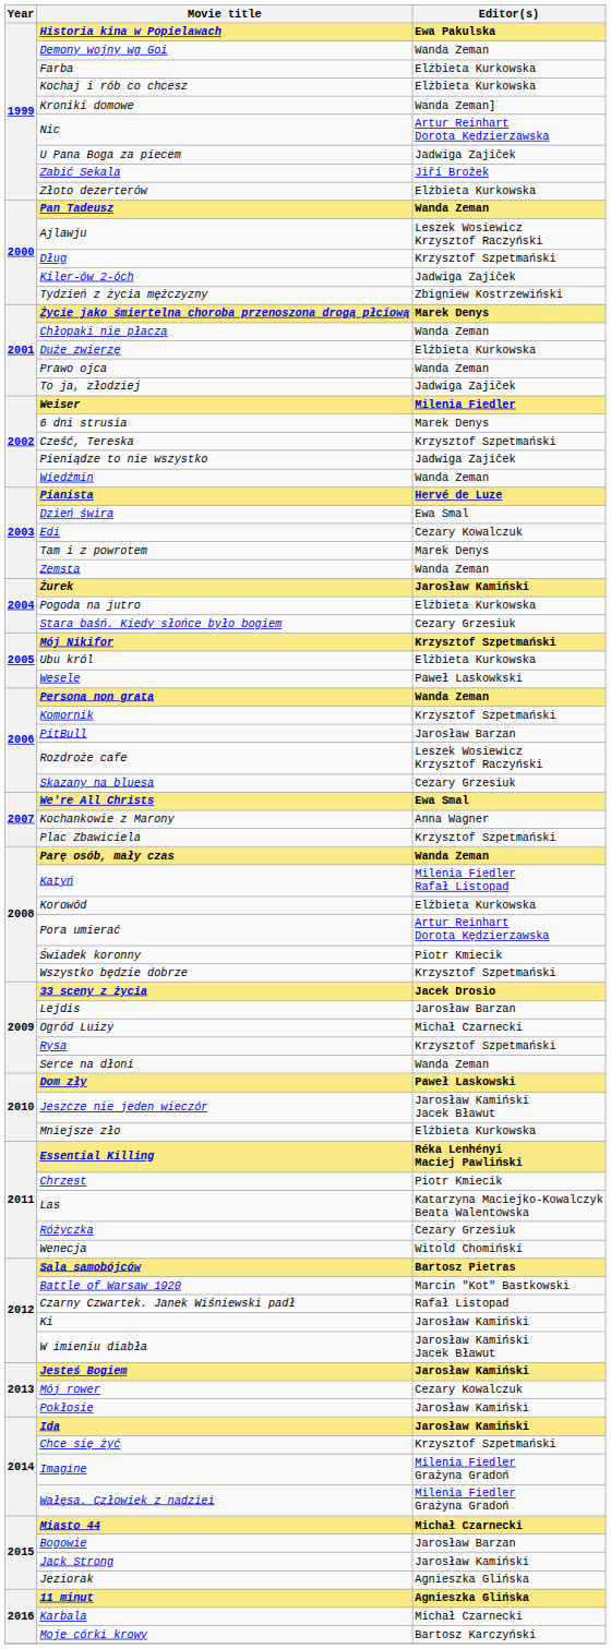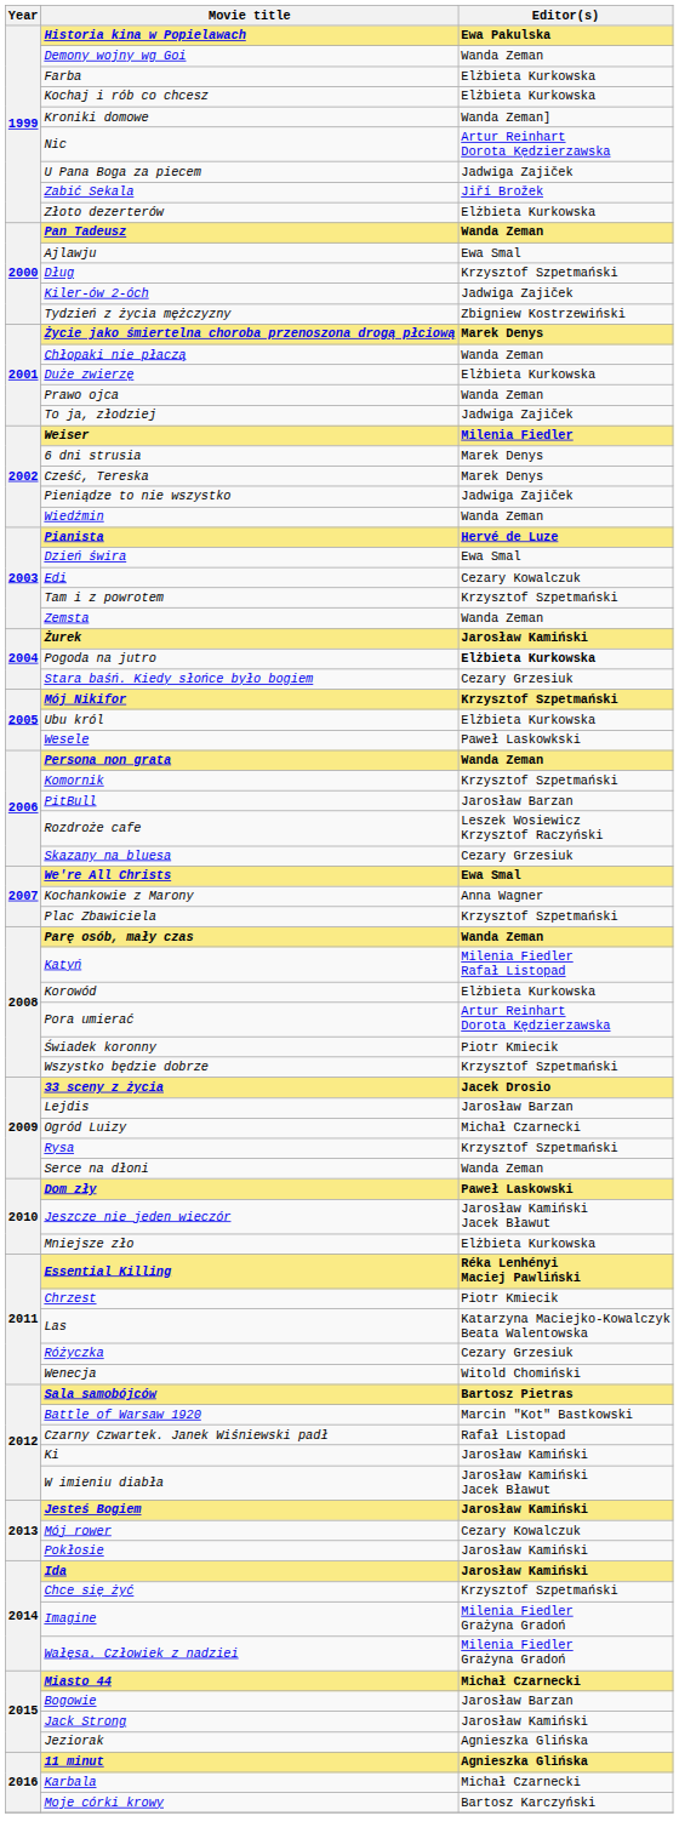Ajlawju | Editor(s): Leszek Wosiewicz Krzysztof Raczyński -> Ewa Smal
Cześć, Tereska | Editor(s): Krzysztof Szpetmański -> Marek Denys
Tam i z powrotem | Editor(s): Marek Denys -> Krzysztof Szpetmański
Pogoda na jutro | Editor(s): normal -> bold
